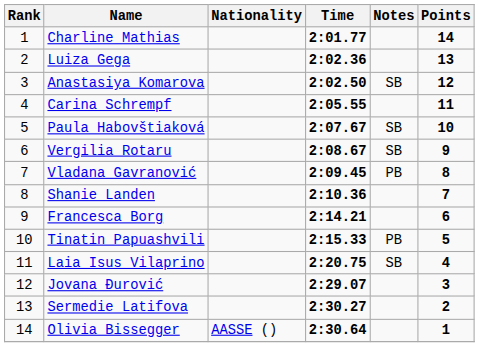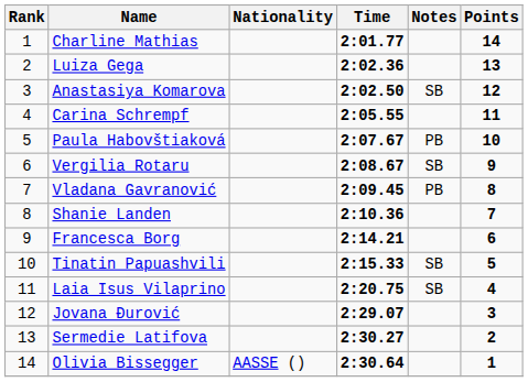Paula Habovštiaková | Notes: SB -> PB
Tinatin Papuashvili | Notes: PB -> SB
